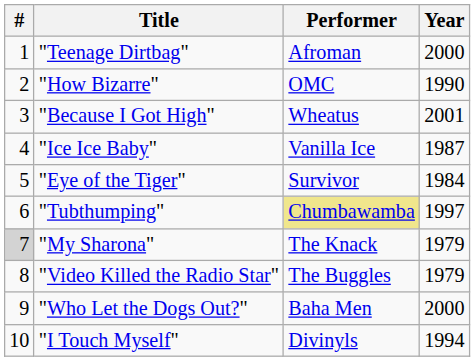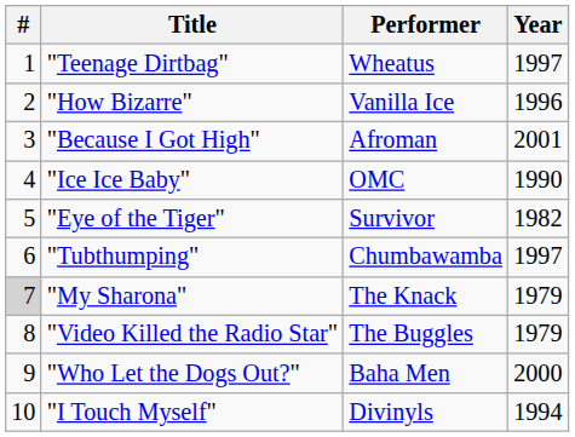"Teenage Dirtbag" | Performer: Afroman -> Wheatus
"Teenage Dirtbag" | Year: 2000 -> 1997
"How Bizarre" | Performer: OMC -> Vanilla Ice
"How Bizarre" | Year: 1990 -> 1996
"Because I Got High" | Performer: Wheatus -> Afroman
"Ice Ice Baby" | Performer: Vanilla Ice -> OMC
"Ice Ice Baby" | Year: 1987 -> 1990
"Eye of the Tiger" | Year: 1984 -> 1982
"Tubthumping" | Performer: khaki background -> no background
